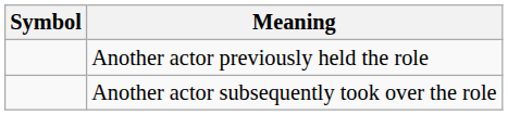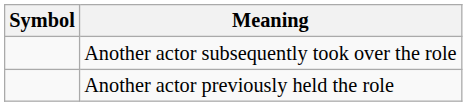rows swapped: Another actor subsequently took over the role <-> Another actor previously held the role
